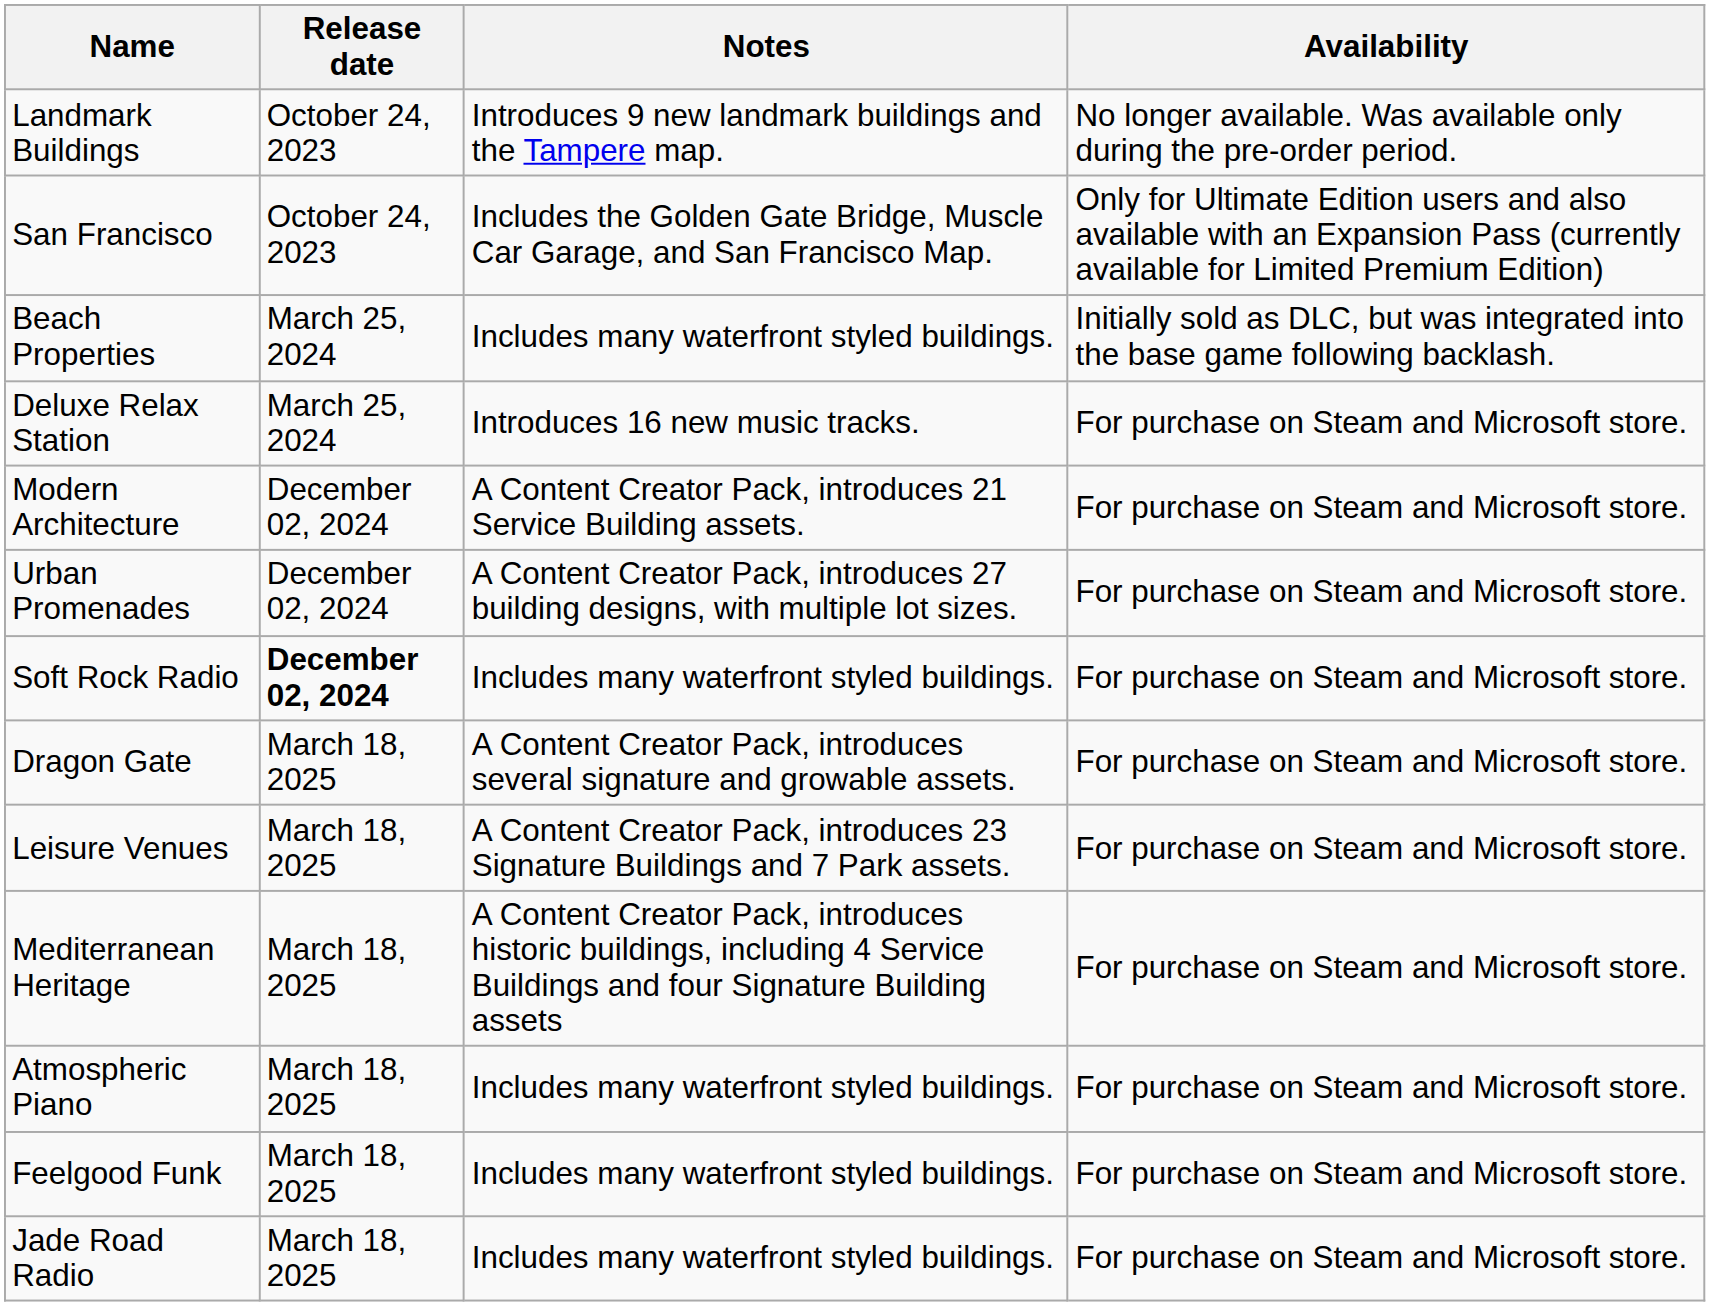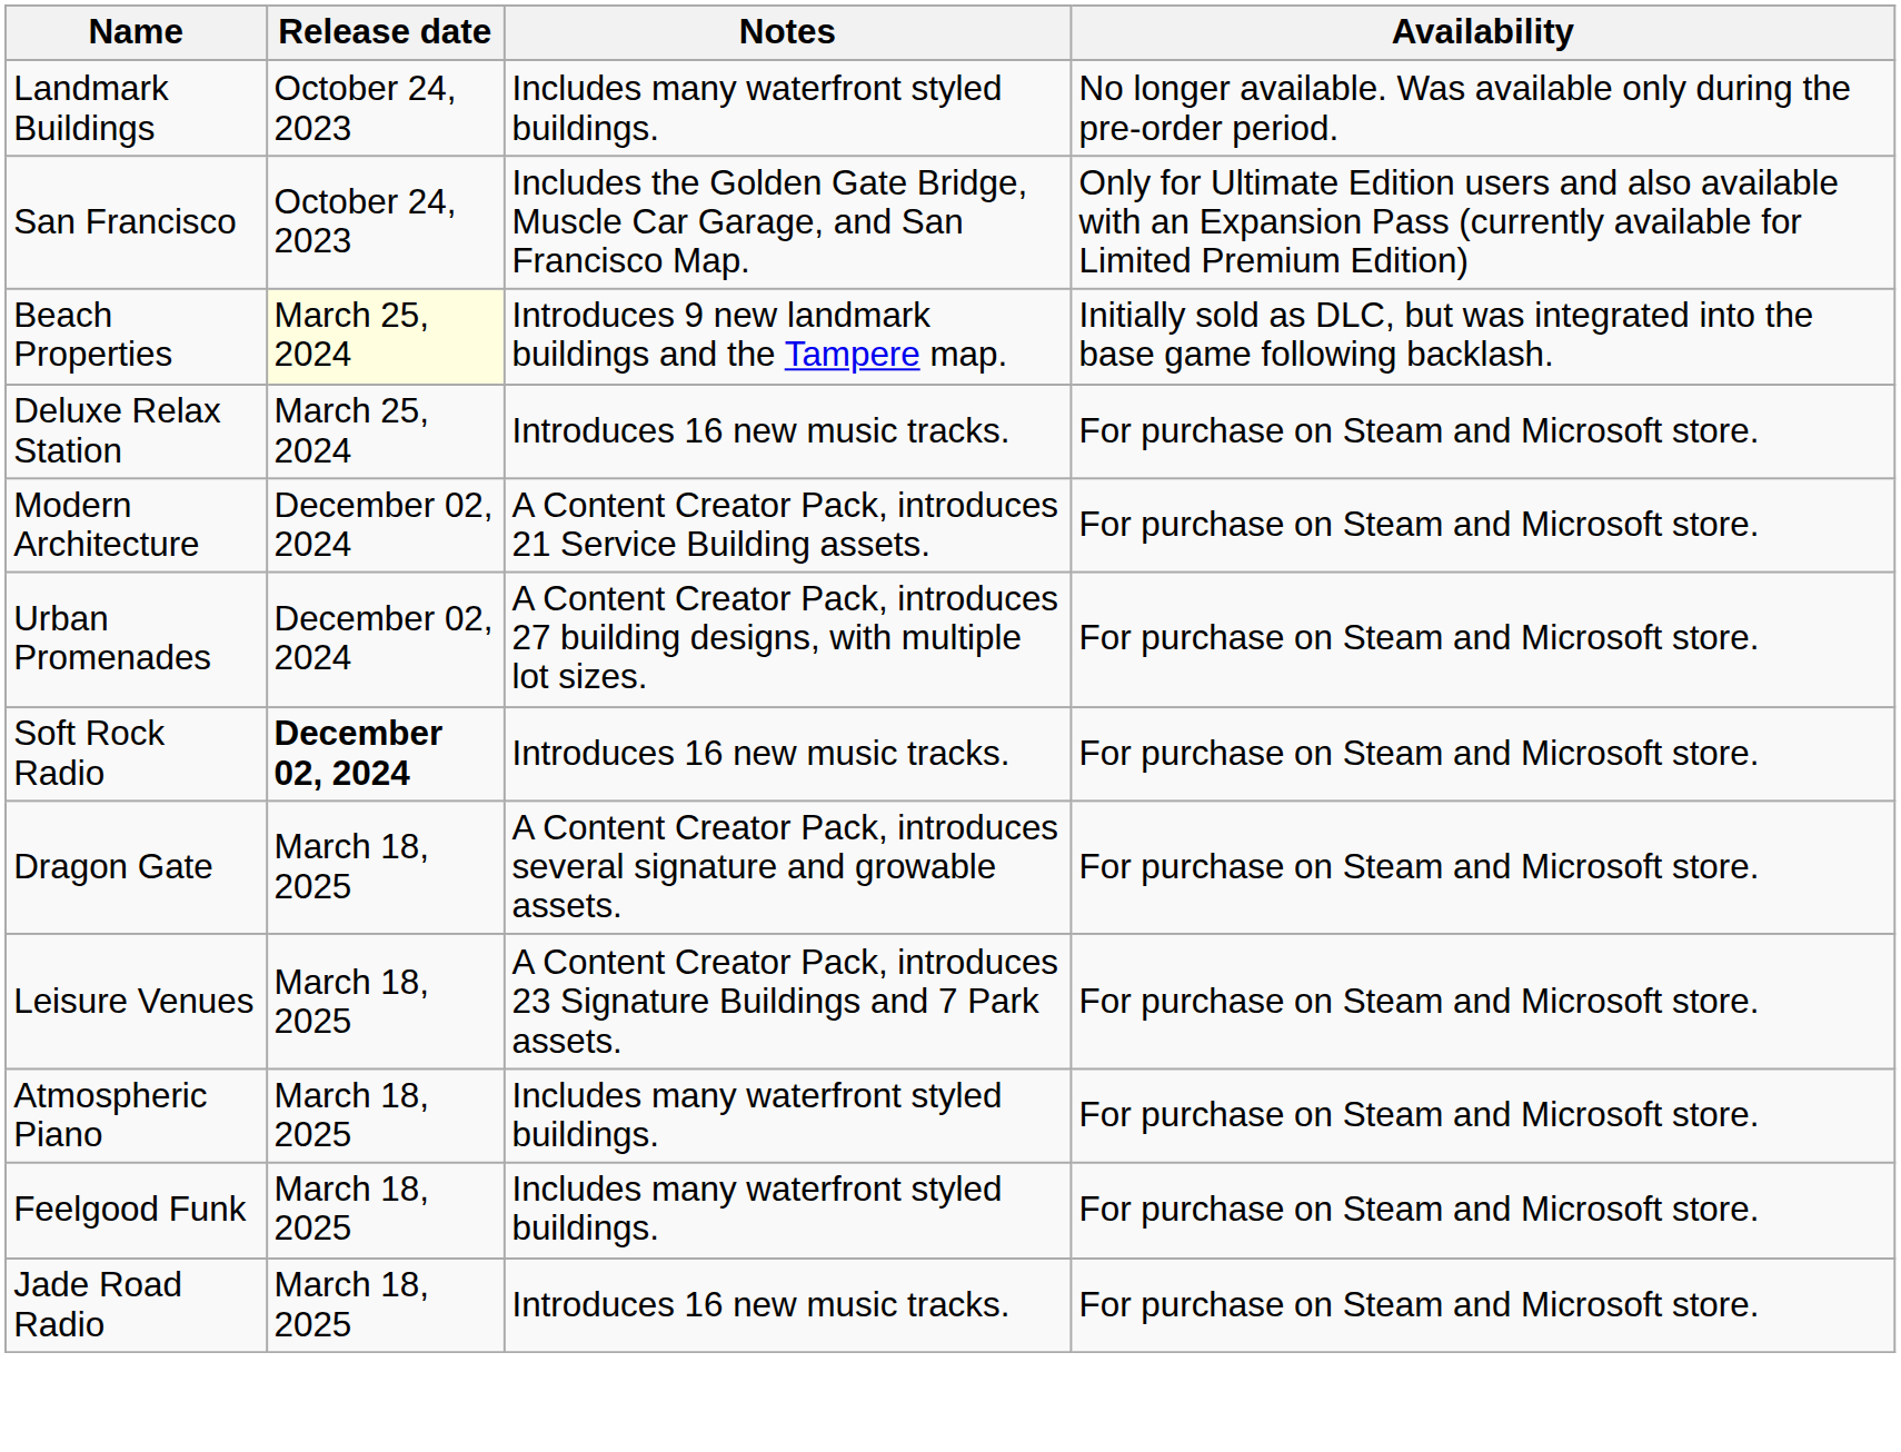Landmark Buildings | Notes: Introduces 9 new landmark buildings and the Tampere map. -> Includes many waterfront styled buildings.
Beach Properties | Release date: no background -> lightyellow background
Beach Properties | Notes: Includes many waterfront styled buildings. -> Introduces 9 new landmark buildings and the Tampere map.
Soft Rock Radio | Notes: Includes many waterfront styled buildings. -> Introduces 16 new music tracks.
- row: Mediterranean Heritage | March 18, 2025 | A Content Creator Pack, introduces historic buildings, including 4 Service Buildings and four Signature Building assets | For purchase on Steam and Microsoft store.
Jade Road Radio | Notes: Includes many waterfront styled buildings. -> Introduces 16 new music tracks.
